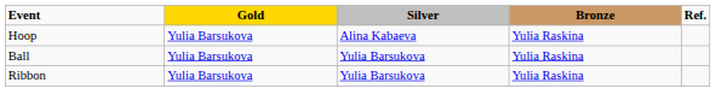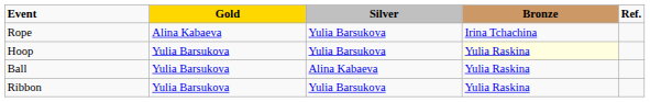+ row: Rope | Alina Kabaeva | Yulia Barsukova | Irina Tchachina
Hoop | Silver: Alina Kabaeva -> Yulia Barsukova
Hoop | Bronze: no background -> lightyellow background
Ball | Silver: Yulia Barsukova -> Alina Kabaeva
